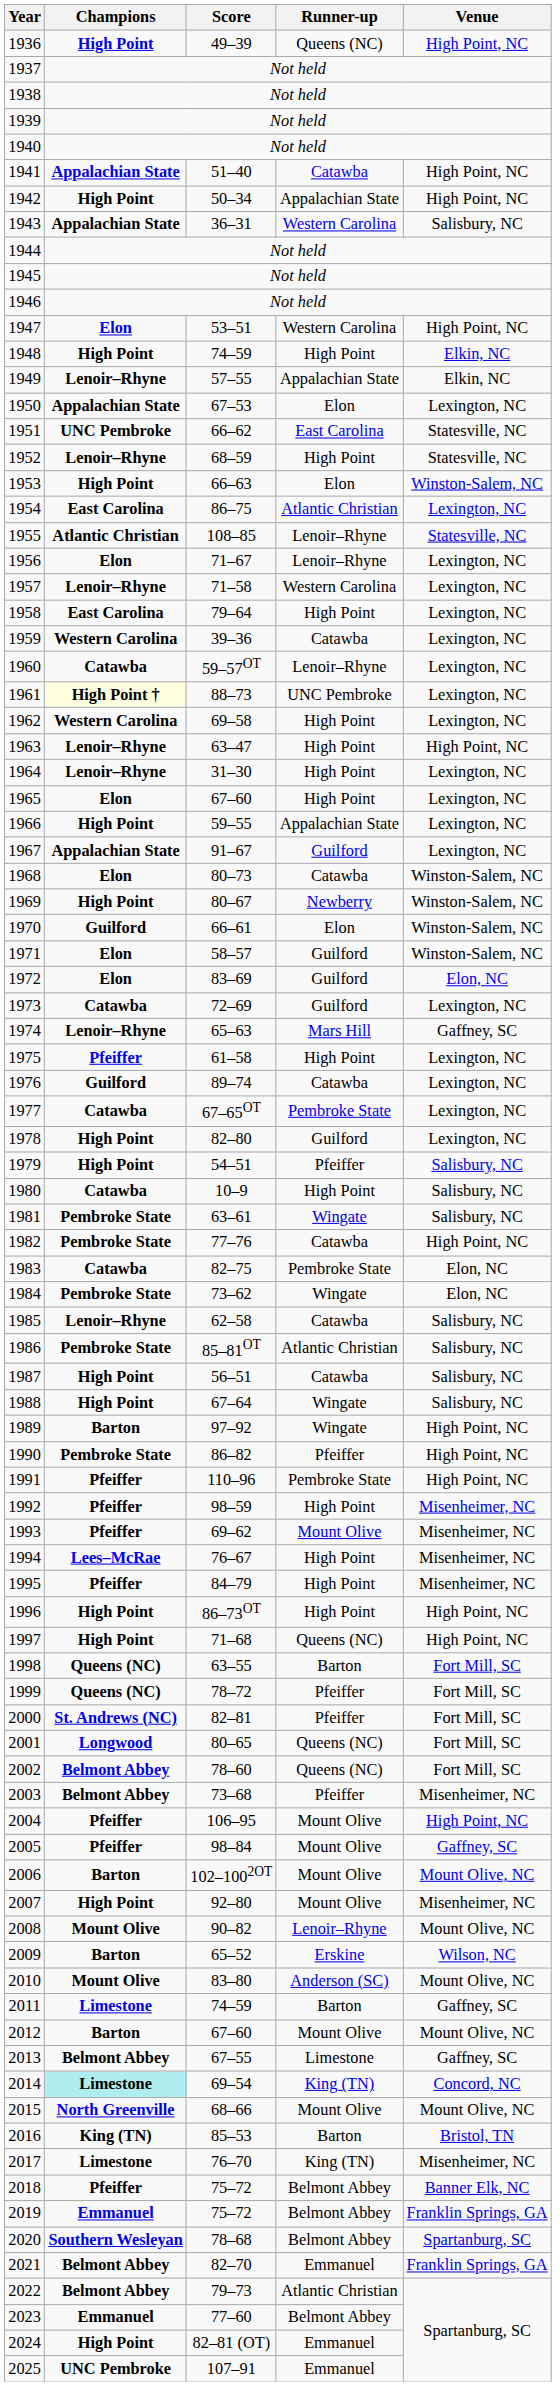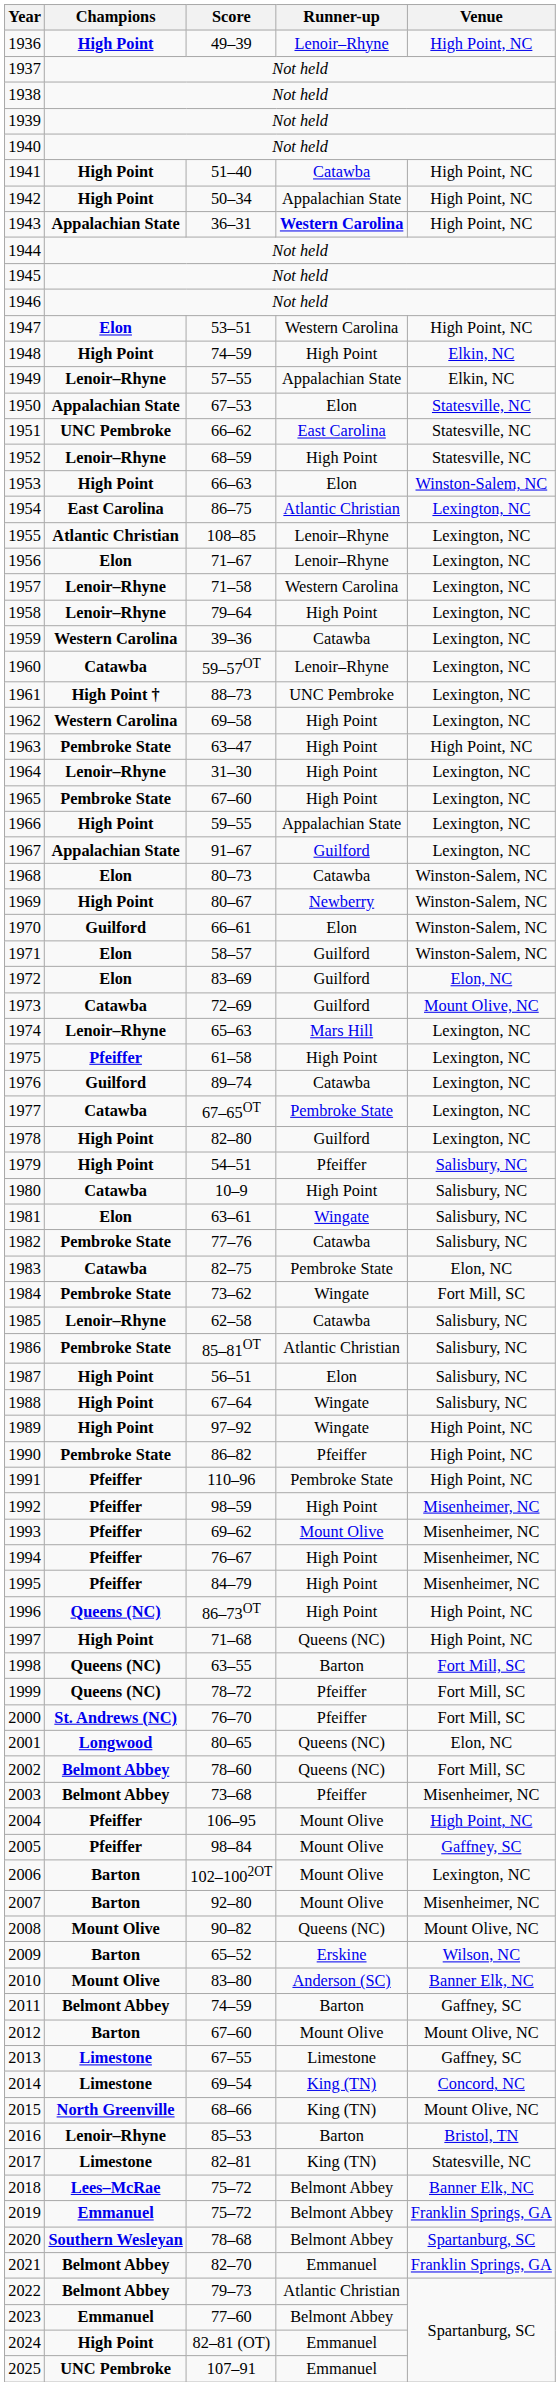1936 | Runner-up: Queens (NC) -> Lenoir–Rhyne
1941 | Champions: Appalachian State -> High Point
1943 | Runner-up: normal -> bold
1943 | Venue: Salisbury, NC -> High Point, NC
1950 | Venue: Lexington, NC -> Statesville, NC
1955 | Venue: Statesville, NC -> Lexington, NC
1958 | Champions: East Carolina -> Lenoir–Rhyne
1961 | Champions: lightyellow background -> no background
1963 | Champions: Lenoir–Rhyne -> Pembroke State
1965 | Champions: Elon -> Pembroke State
1973 | Venue: Lexington, NC -> Mount Olive, NC
1974 | Venue: Gaffney, SC -> Lexington, NC
1981 | Champions: Pembroke State -> Elon
1982 | Venue: High Point, NC -> Salisbury, NC
1984 | Venue: Elon, NC -> Fort Mill, SC
1987 | Runner-up: Catawba -> Elon
1989 | Champions: Barton -> High Point
1994 | Champions: Lees–McRae -> Pfeiffer
1996 | Champions: High Point -> Queens (NC)
2000 | Score: 82–81 -> 76–70
2001 | Venue: Fort Mill, SC -> Elon, NC
2006 | Venue: Mount Olive, NC -> Lexington, NC
2007 | Champions: High Point -> Barton
2008 | Runner-up: Lenoir–Rhyne -> Queens (NC)
2010 | Venue: Mount Olive, NC -> Banner Elk, NC
2011 | Champions: Limestone -> Belmont Abbey
2013 | Champions: Belmont Abbey -> Limestone
2014 | Champions: paleturquoise background -> no background
2015 | Runner-up: Mount Olive -> King (TN)
2016 | Champions: King (TN) -> Lenoir–Rhyne
2017 | Score: 76–70 -> 82–81
2017 | Venue: Misenheimer, NC -> Statesville, NC
2018 | Champions: Pfeiffer -> Lees–McRae
